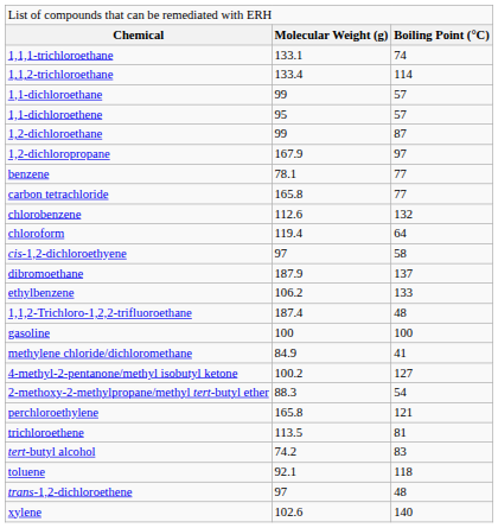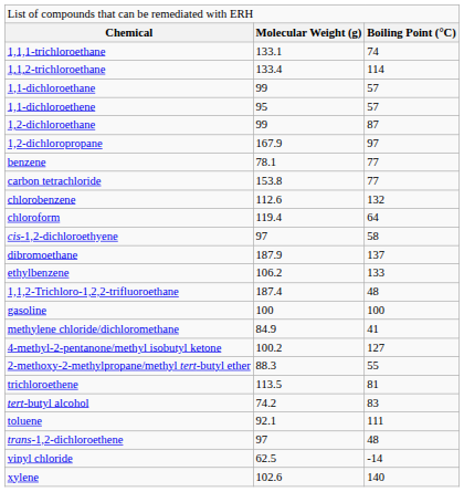carbon tetrachloride | column 2: 165.8 -> 153.8
2-methoxy-2-methylpropane/methyl tert-butyl ether | column 3: 54 -> 55
- row: perchloroethylene | 165.8 | 121
toluene | column 3: 118 -> 111
+ row: vinyl chloride | 62.5 | -14
